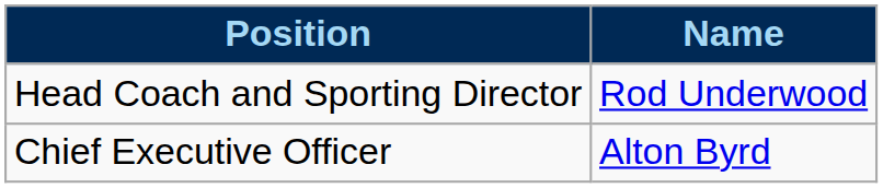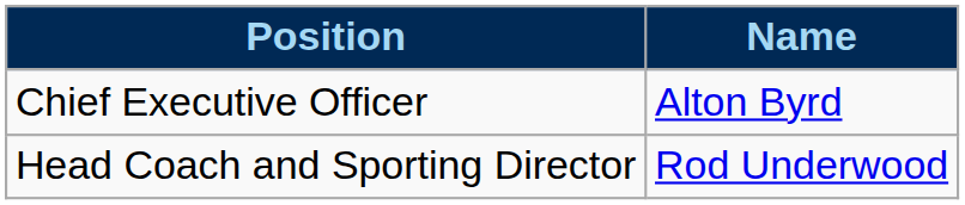rows swapped: Chief Executive Officer <-> Head Coach and Sporting Director
